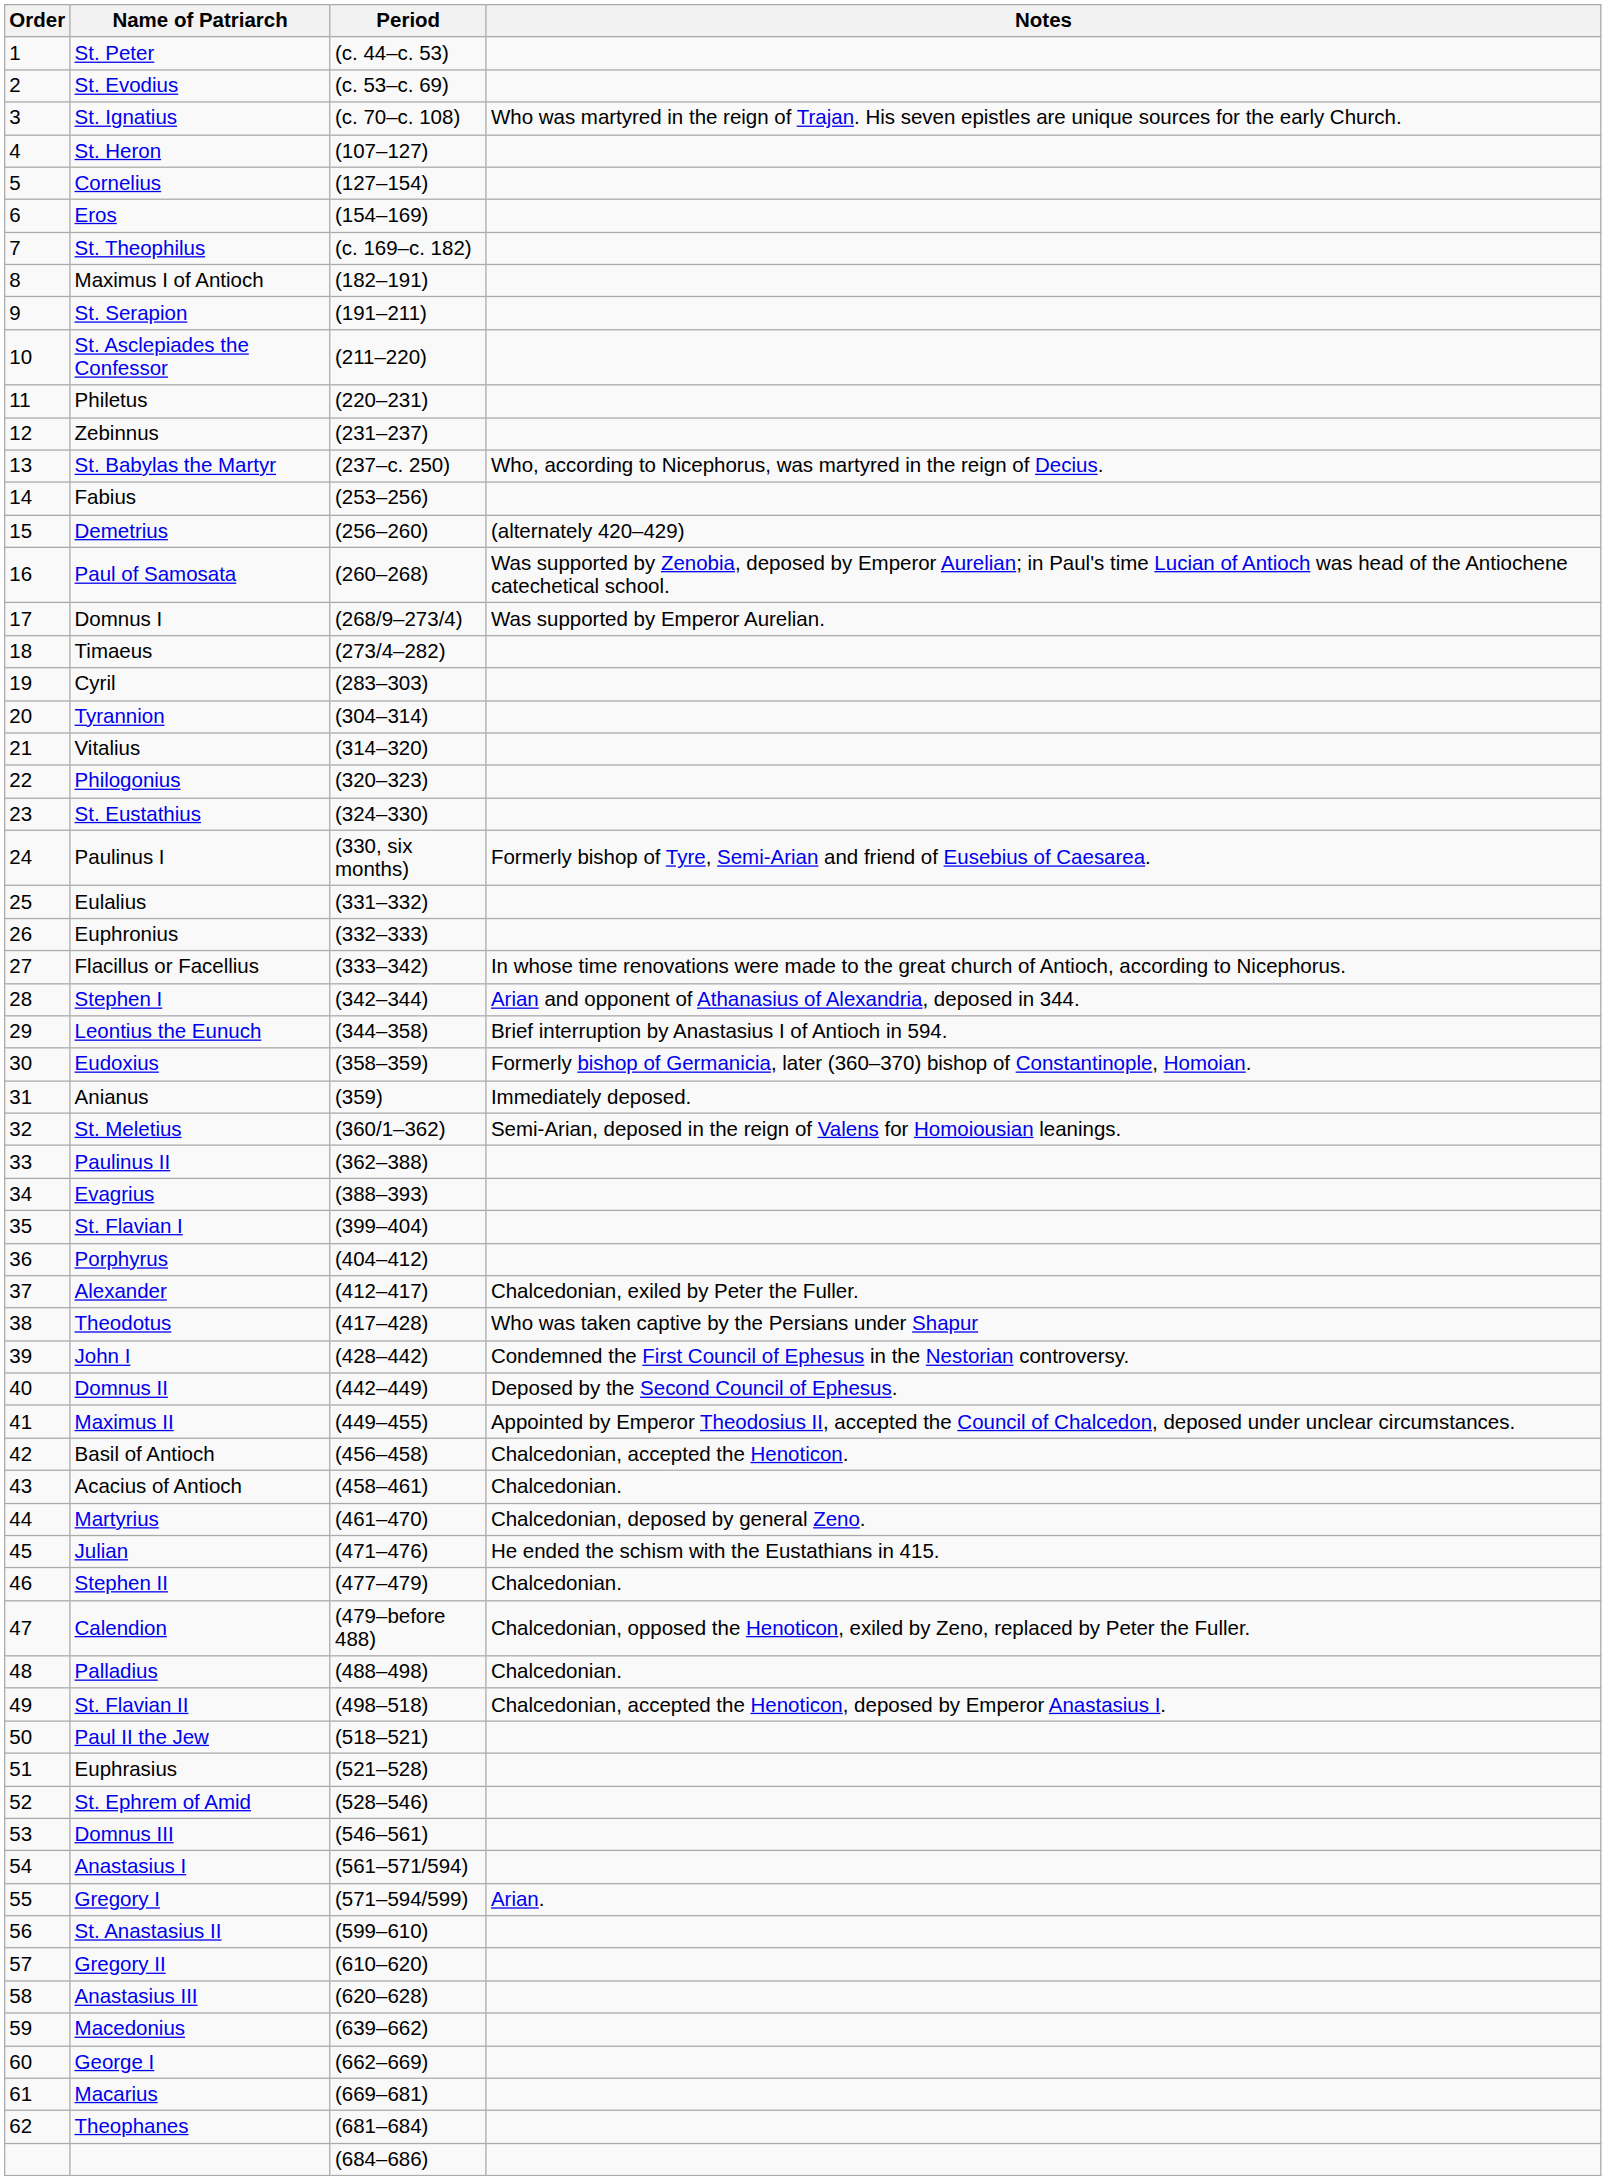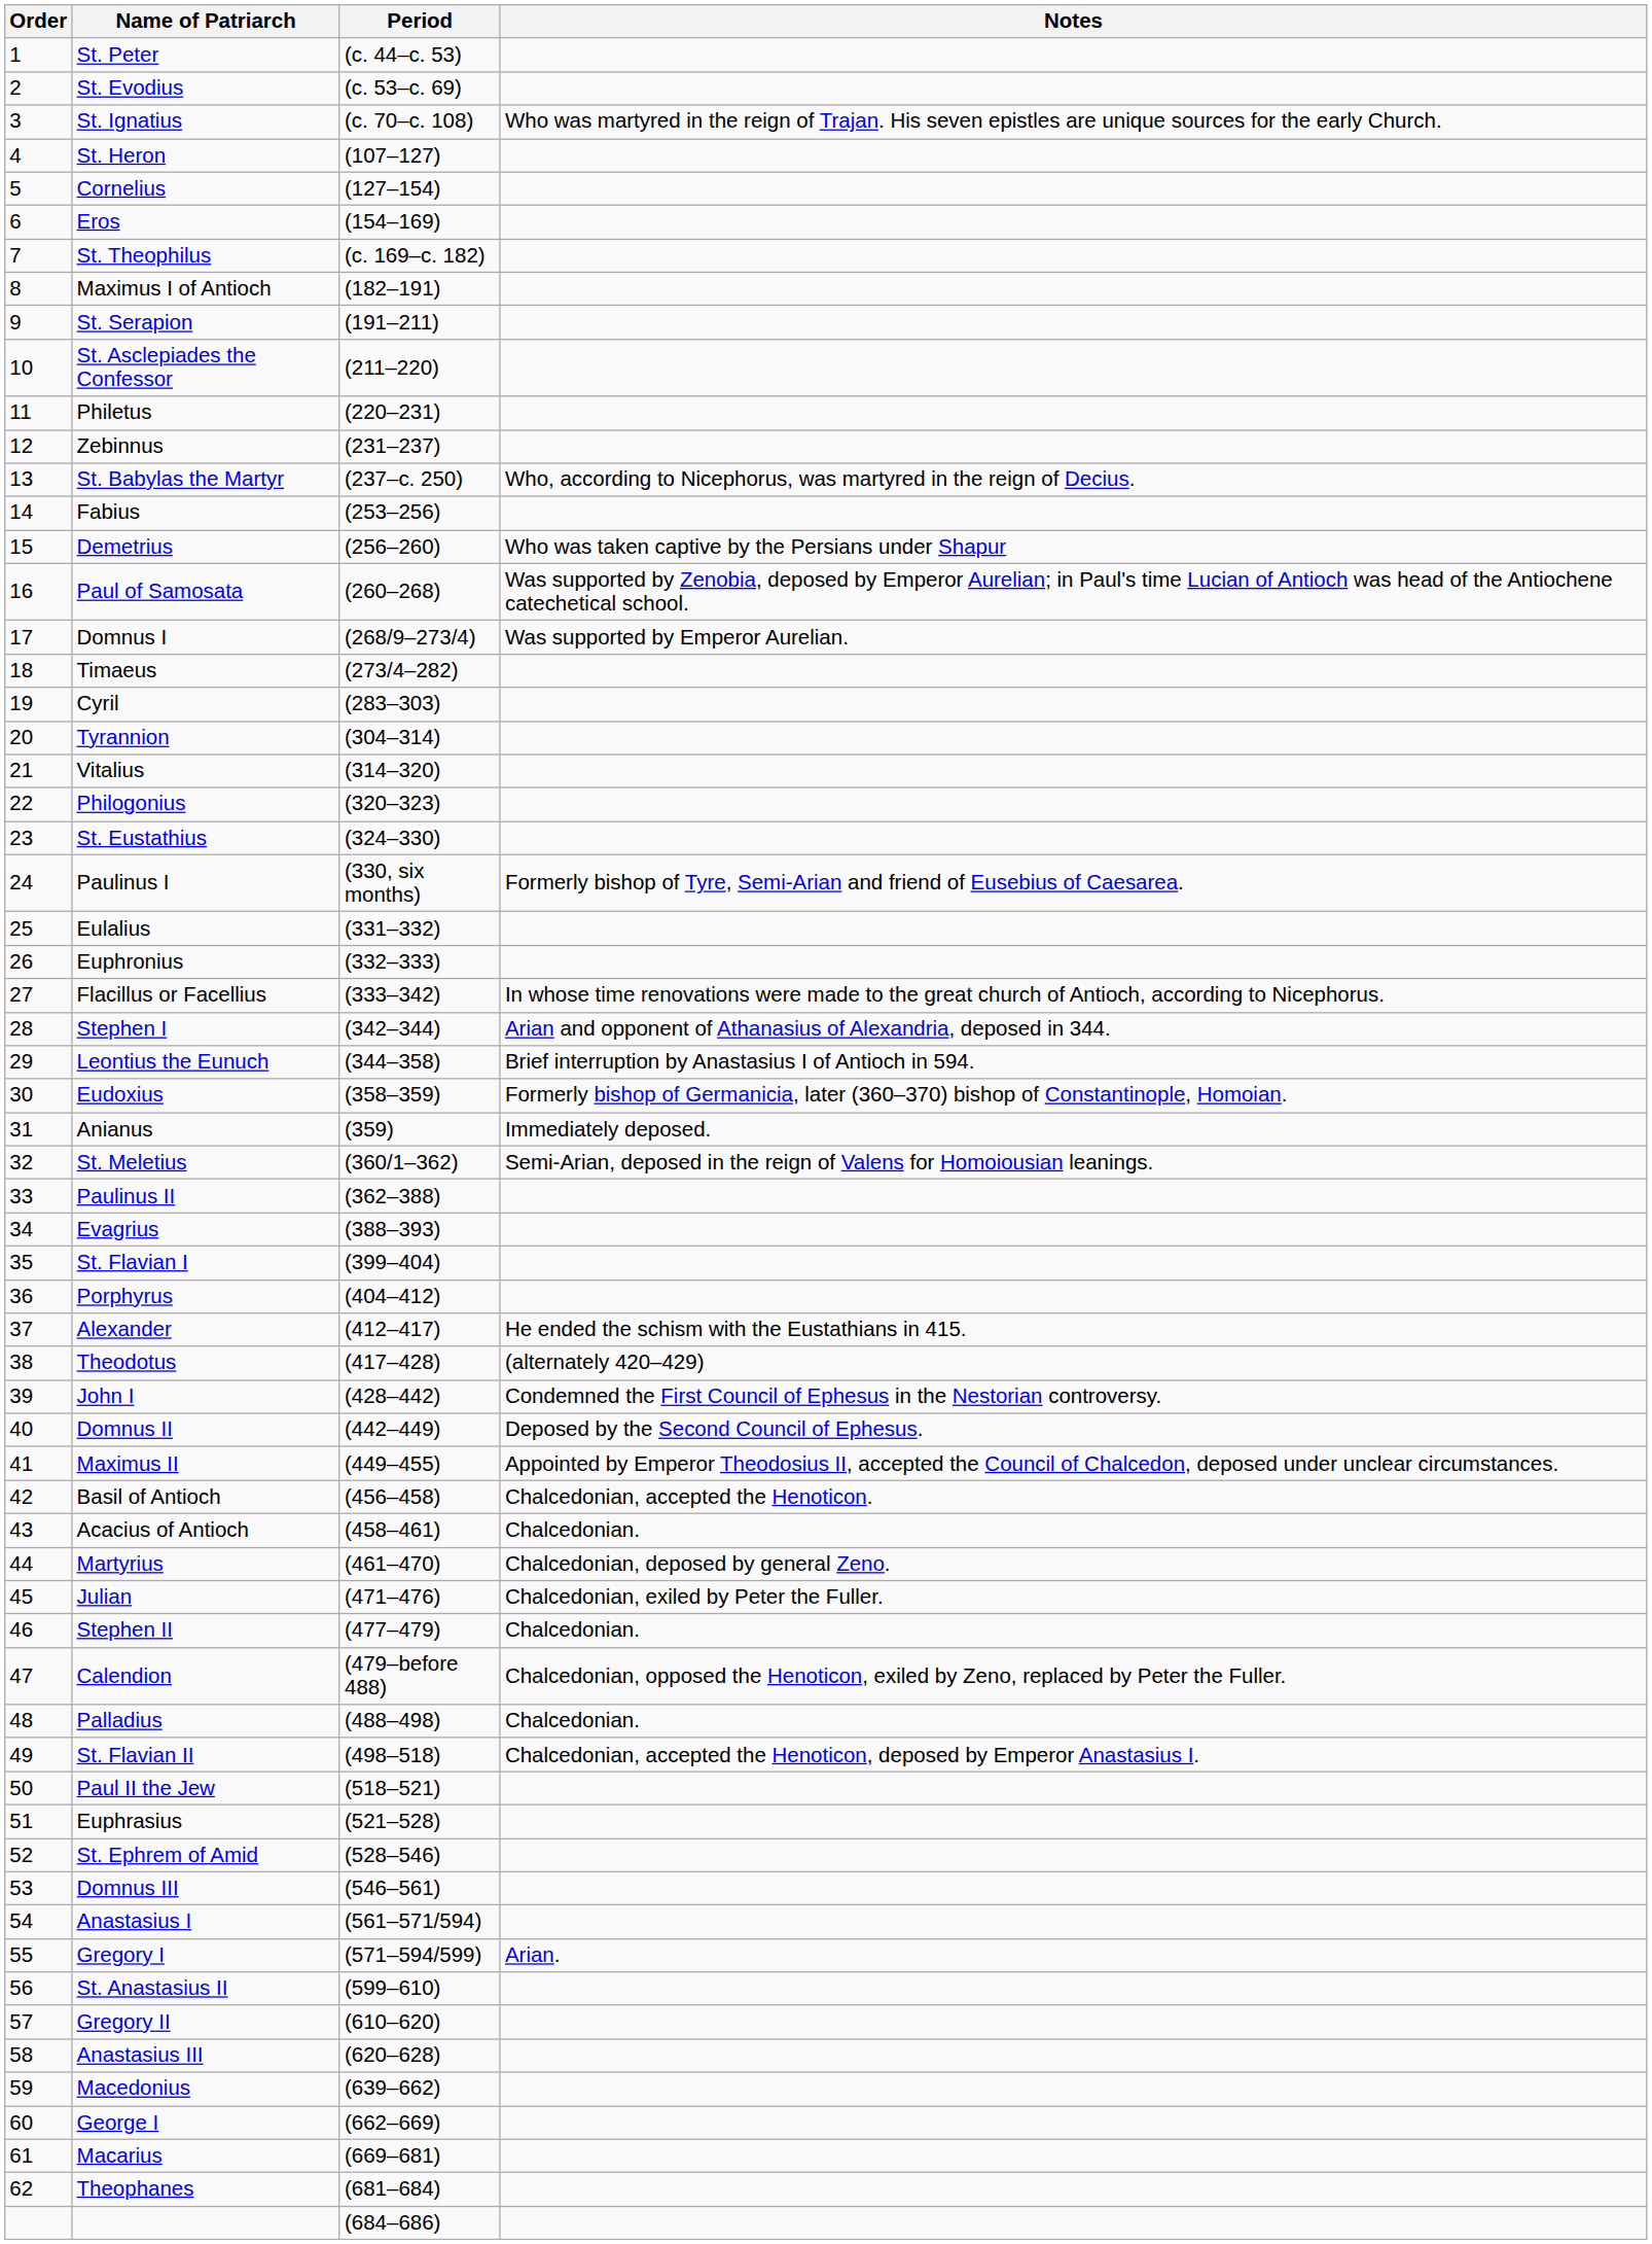Demetrius | Notes: (alternately 420–429) -> Who was taken captive by the Persians under Shapur
Alexander | Notes: Chalcedonian, exiled by Peter the Fuller. -> He ended the schism with the Eustathians in 415.
Theodotus | Notes: Who was taken captive by the Persians under Shapur -> (alternately 420–429)
Julian | Notes: He ended the schism with the Eustathians in 415. -> Chalcedonian, exiled by Peter the Fuller.
